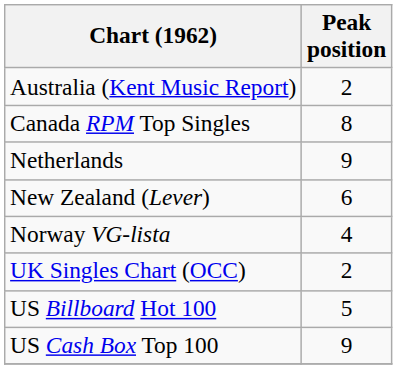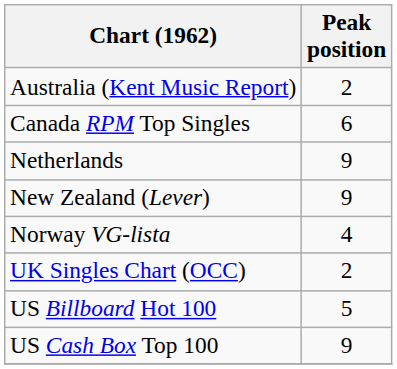Canada RPM Top Singles | Peak position: 8 -> 6
New Zealand (Lever) | Peak position: 6 -> 9
